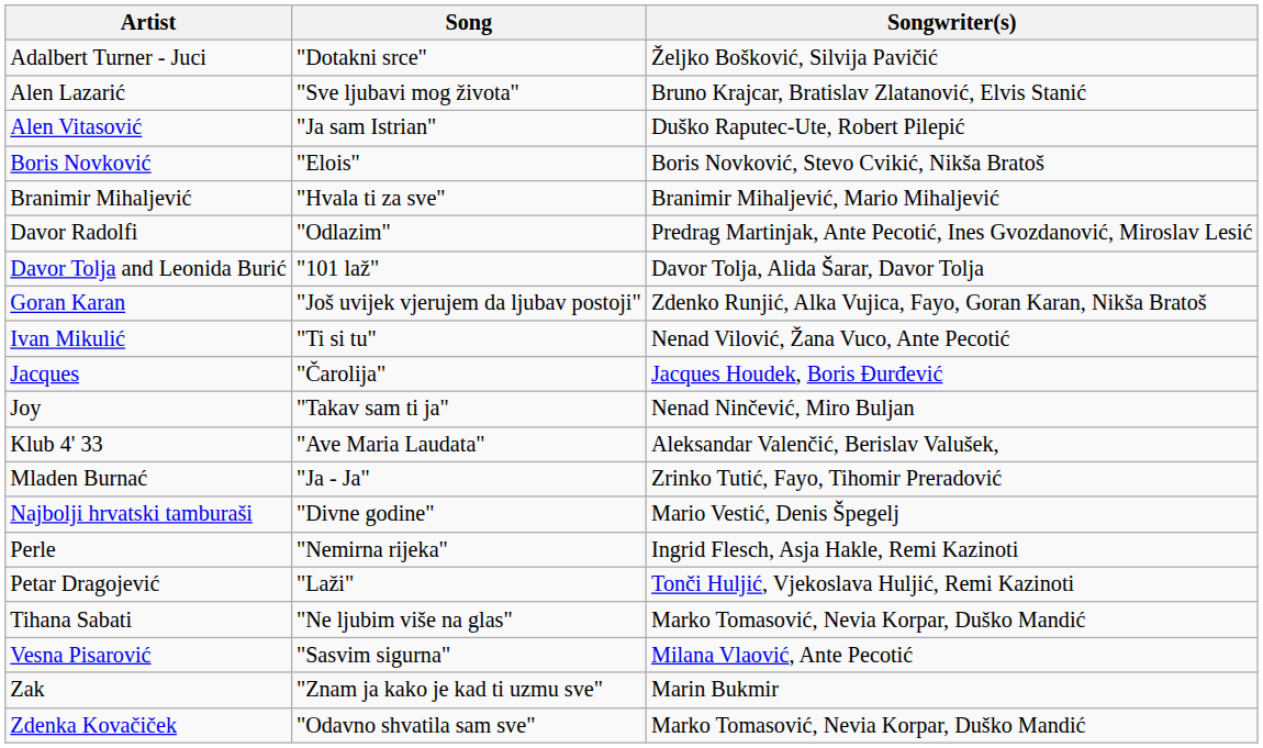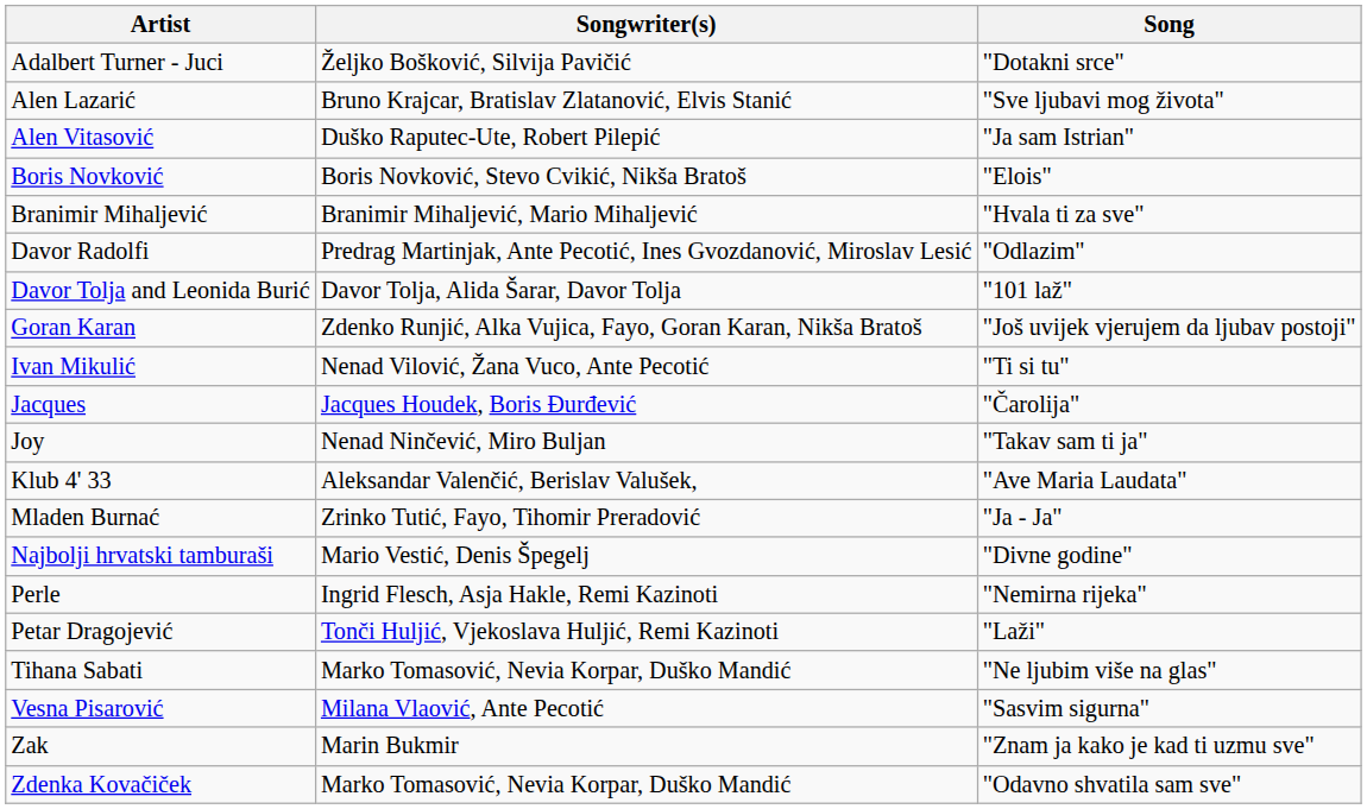columns swapped: Song <-> Songwriter(s)
